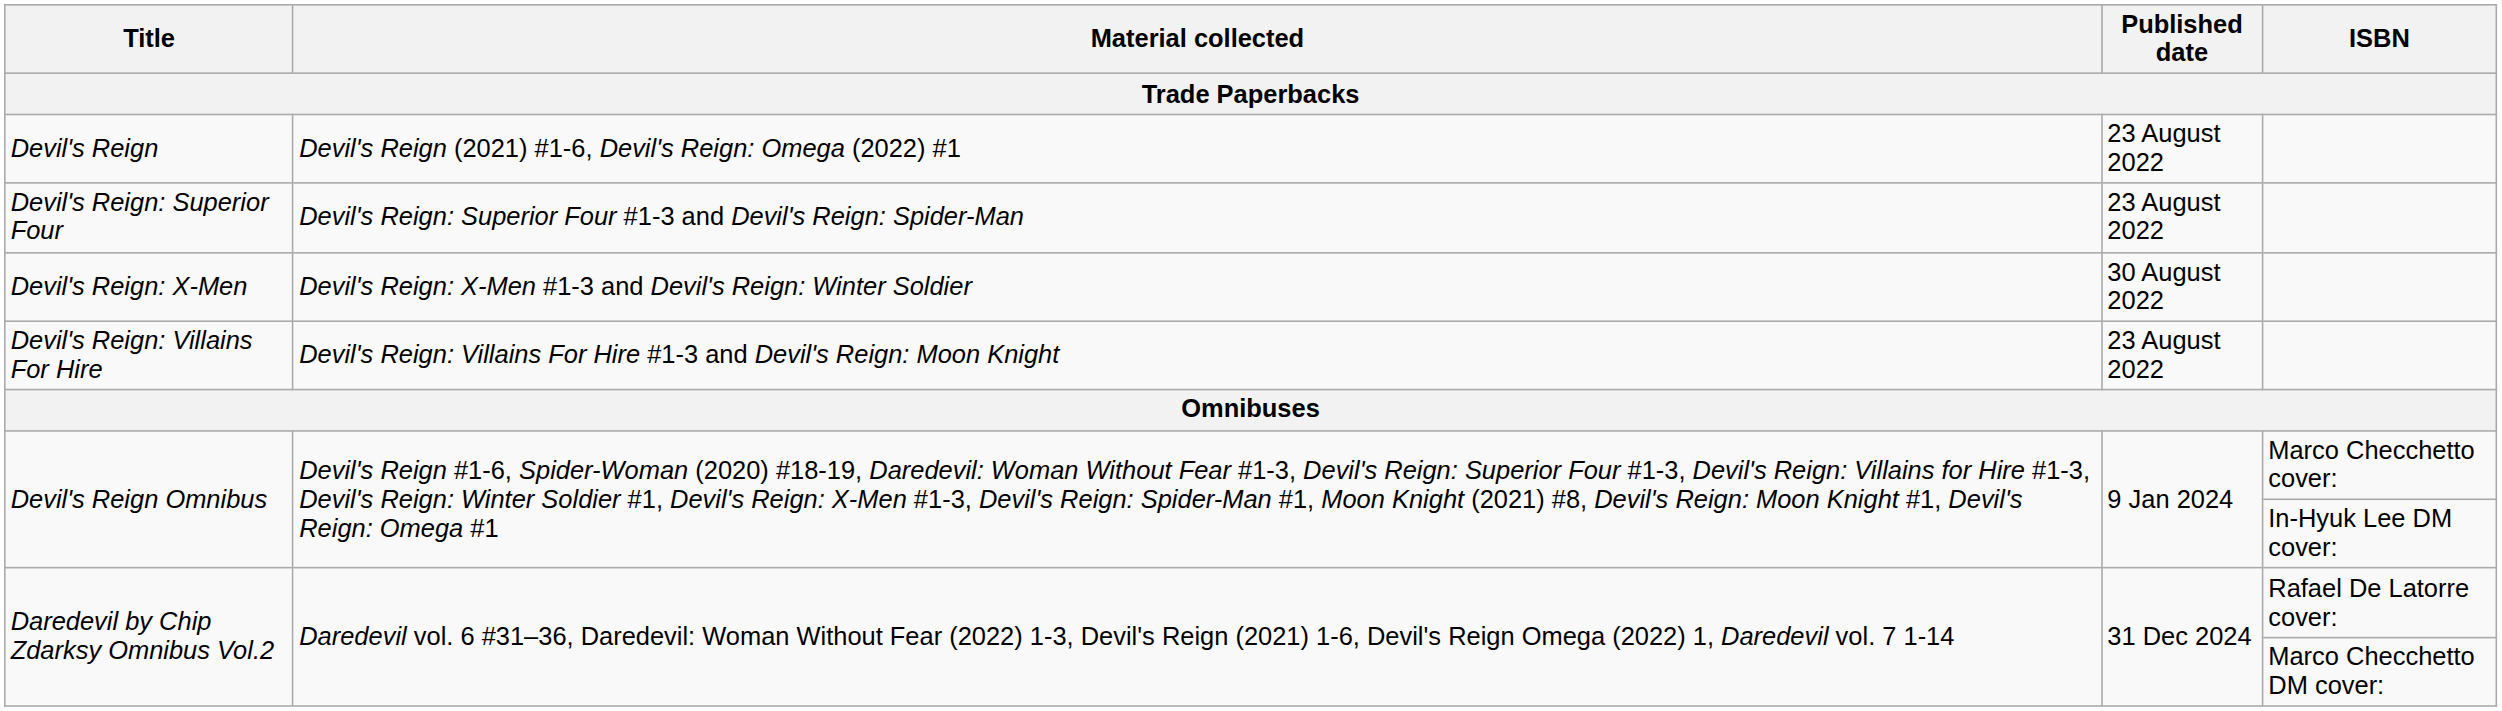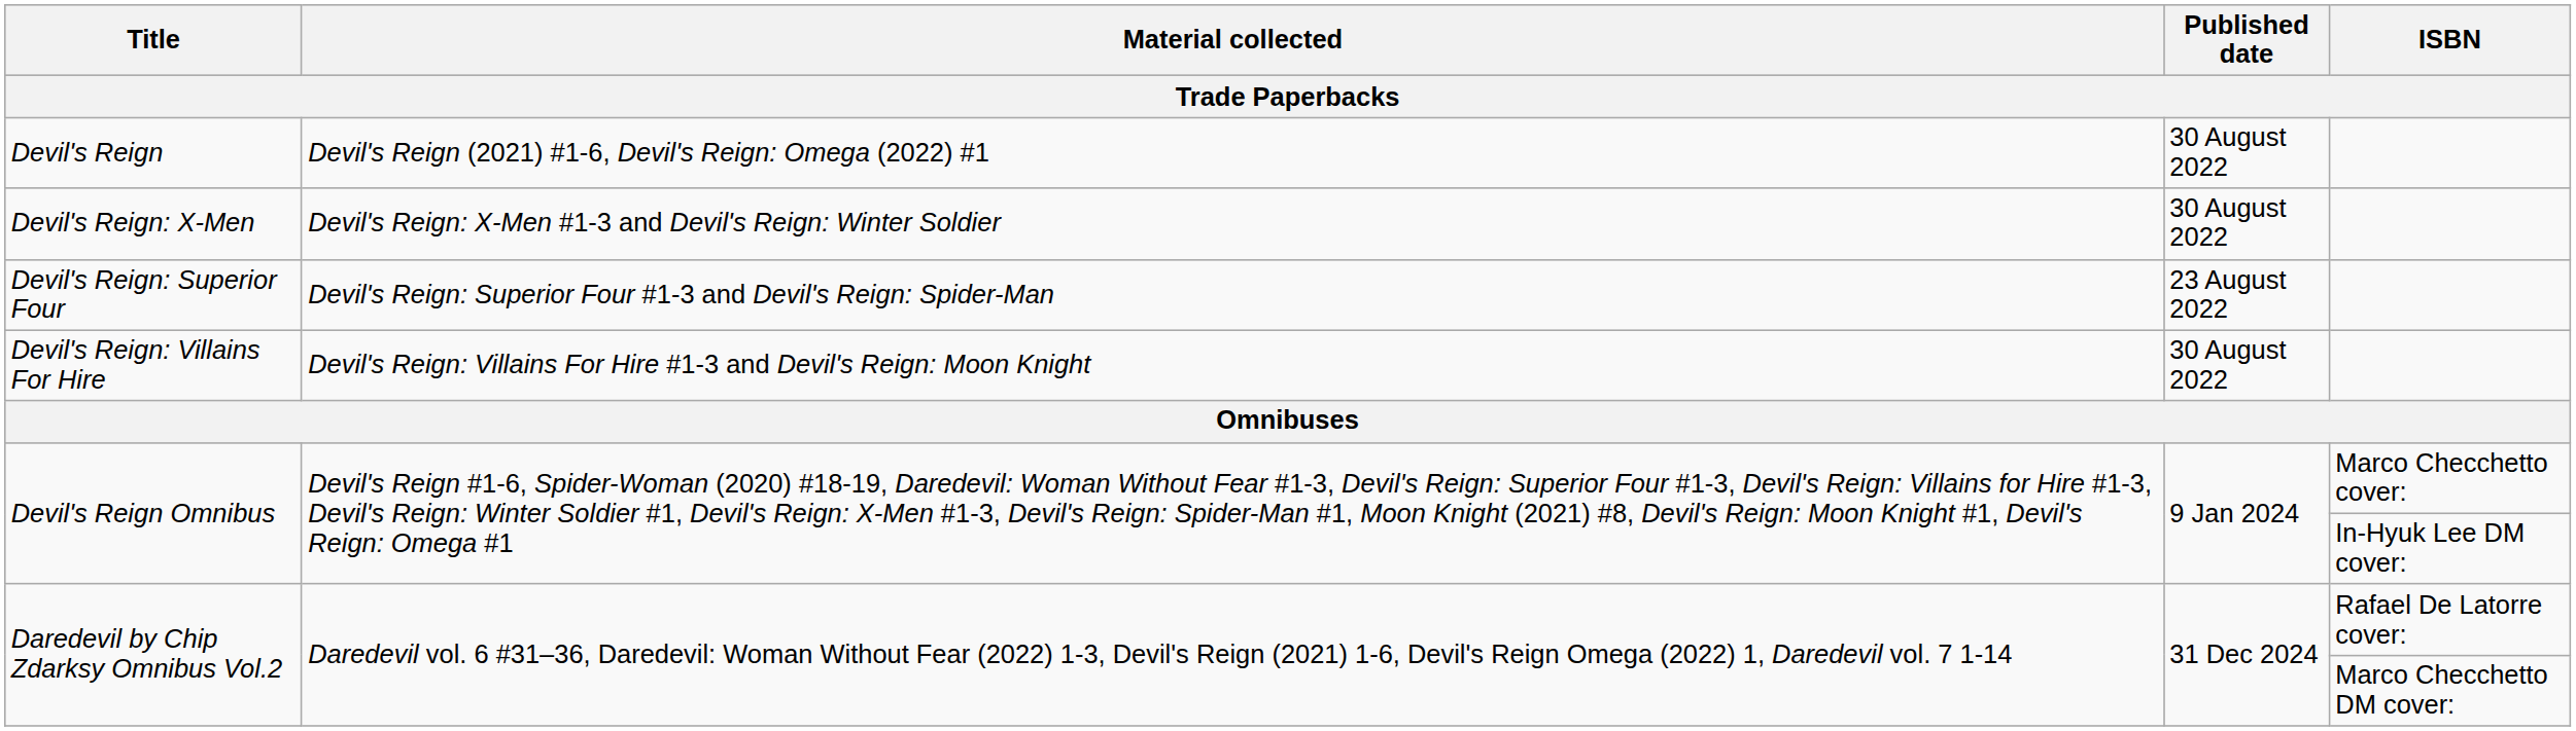Devil's Reign | Published date: 23 August 2022 -> 30 August 2022
rows swapped: Devil's Reign: X-Men <-> Devil's Reign: Superior Four
Devil's Reign: Villains For Hire | Published date: 23 August 2022 -> 30 August 2022
